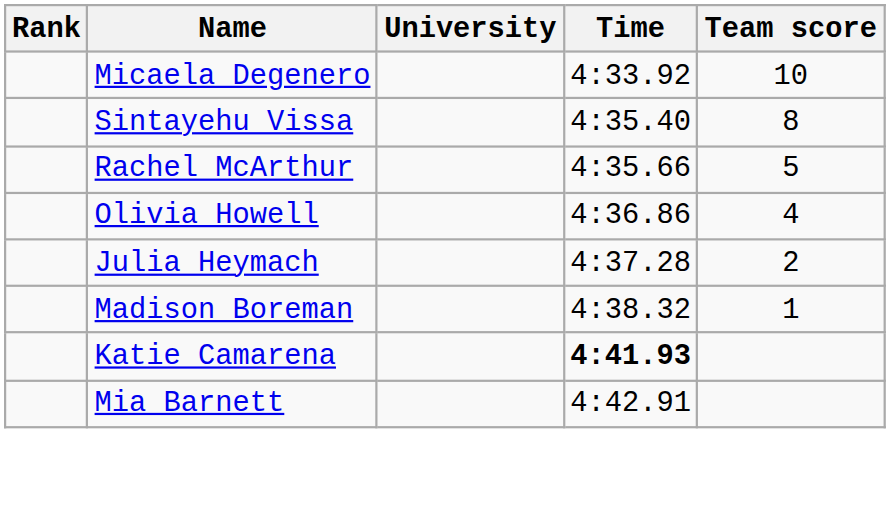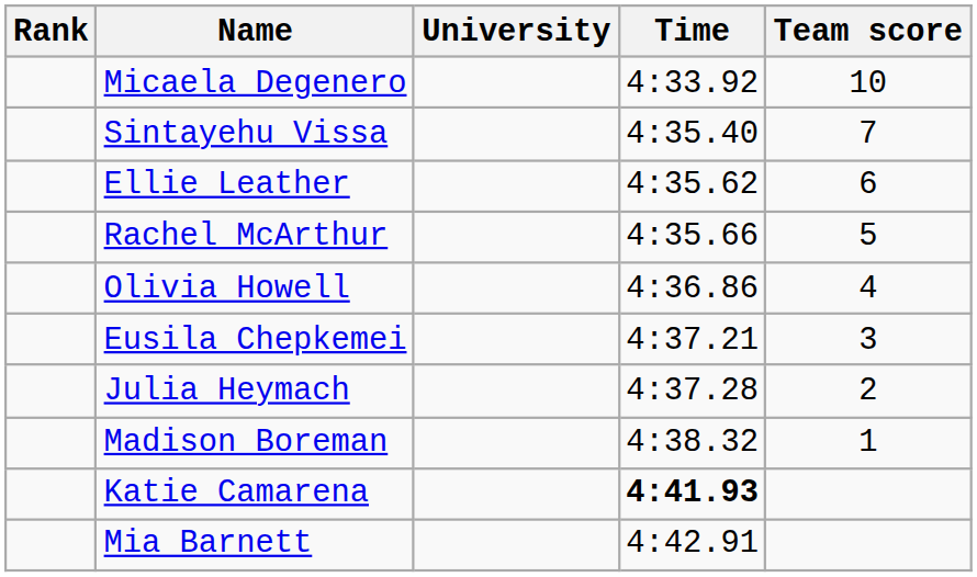Sintayehu Vissa | Team score: 8 -> 7
+ row: Ellie Leather | 4:35.62 | 6
+ row: Eusila Chepkemei | 4:37.21 | 3
